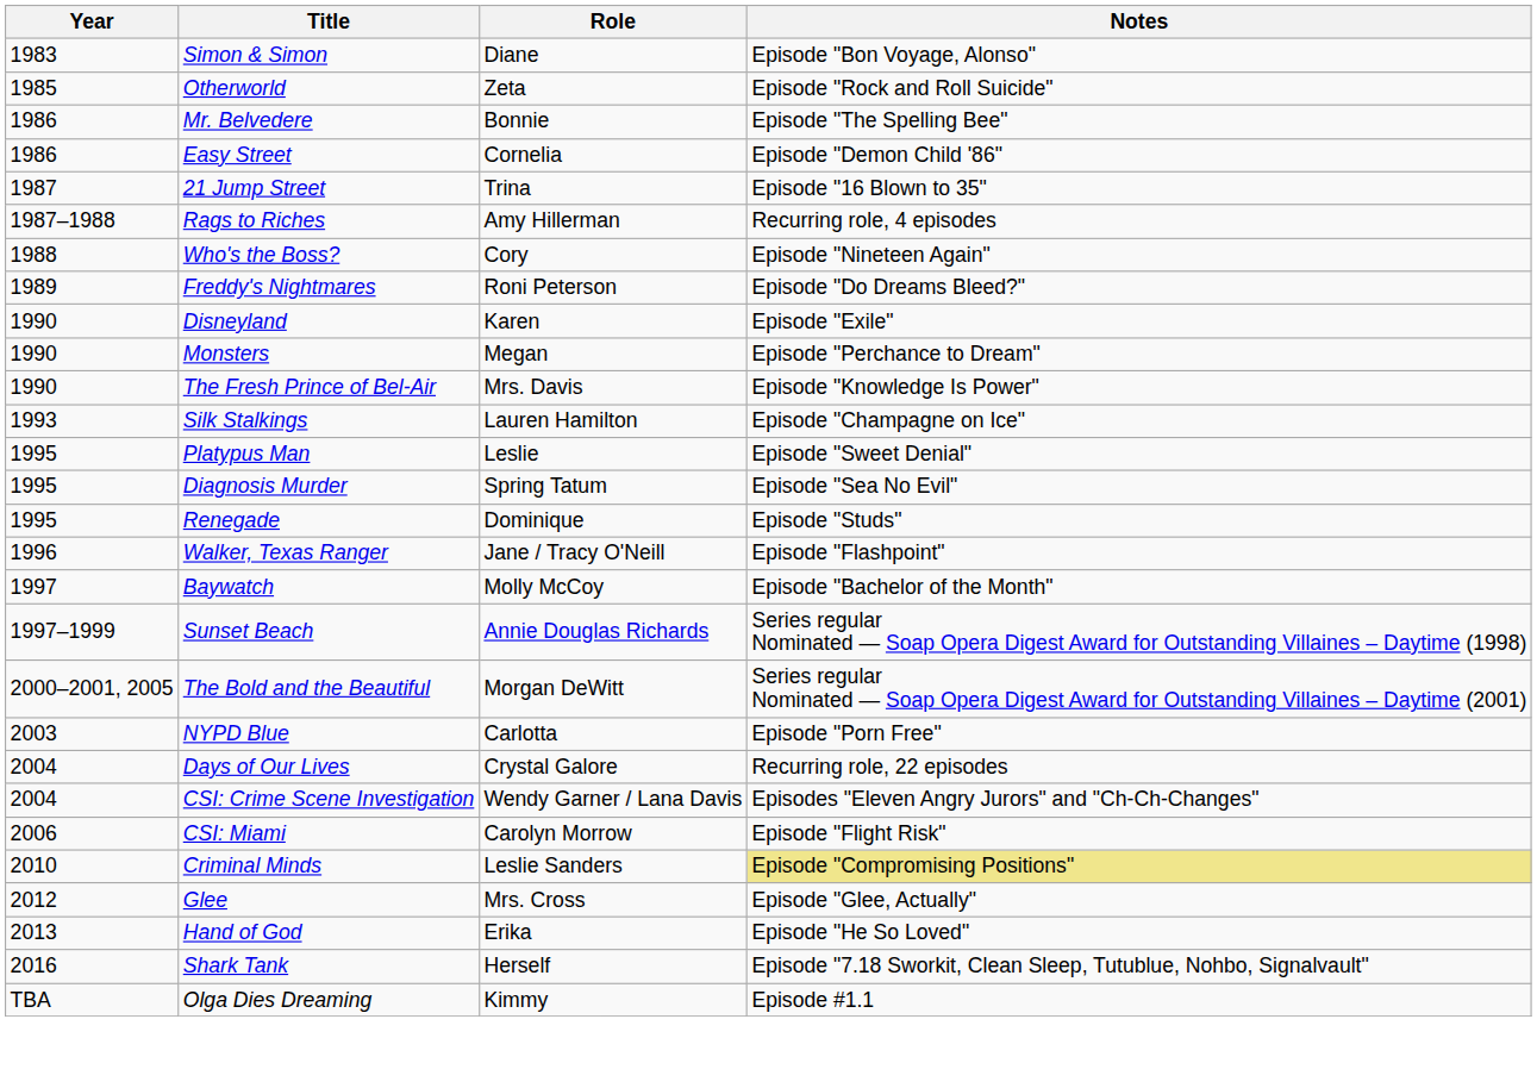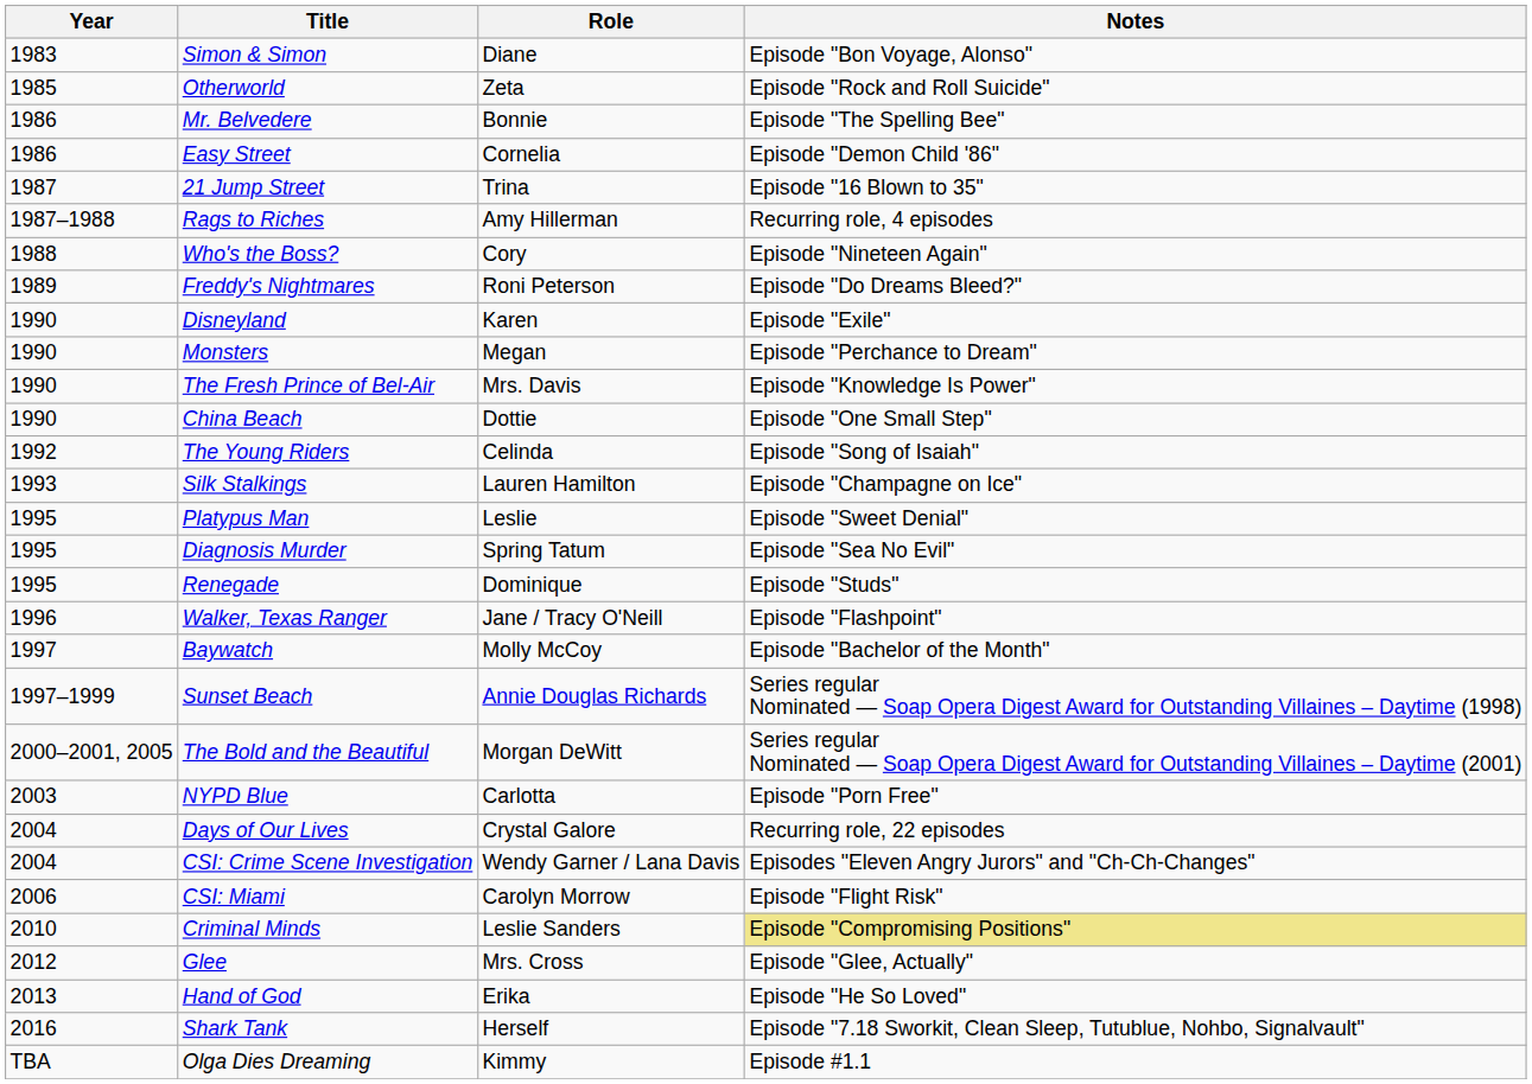+ row: 1990 | China Beach | Dottie | Episode "One Small Step"
+ row: 1992 | The Young Riders | Celinda | Episode "Song of Isaiah"
